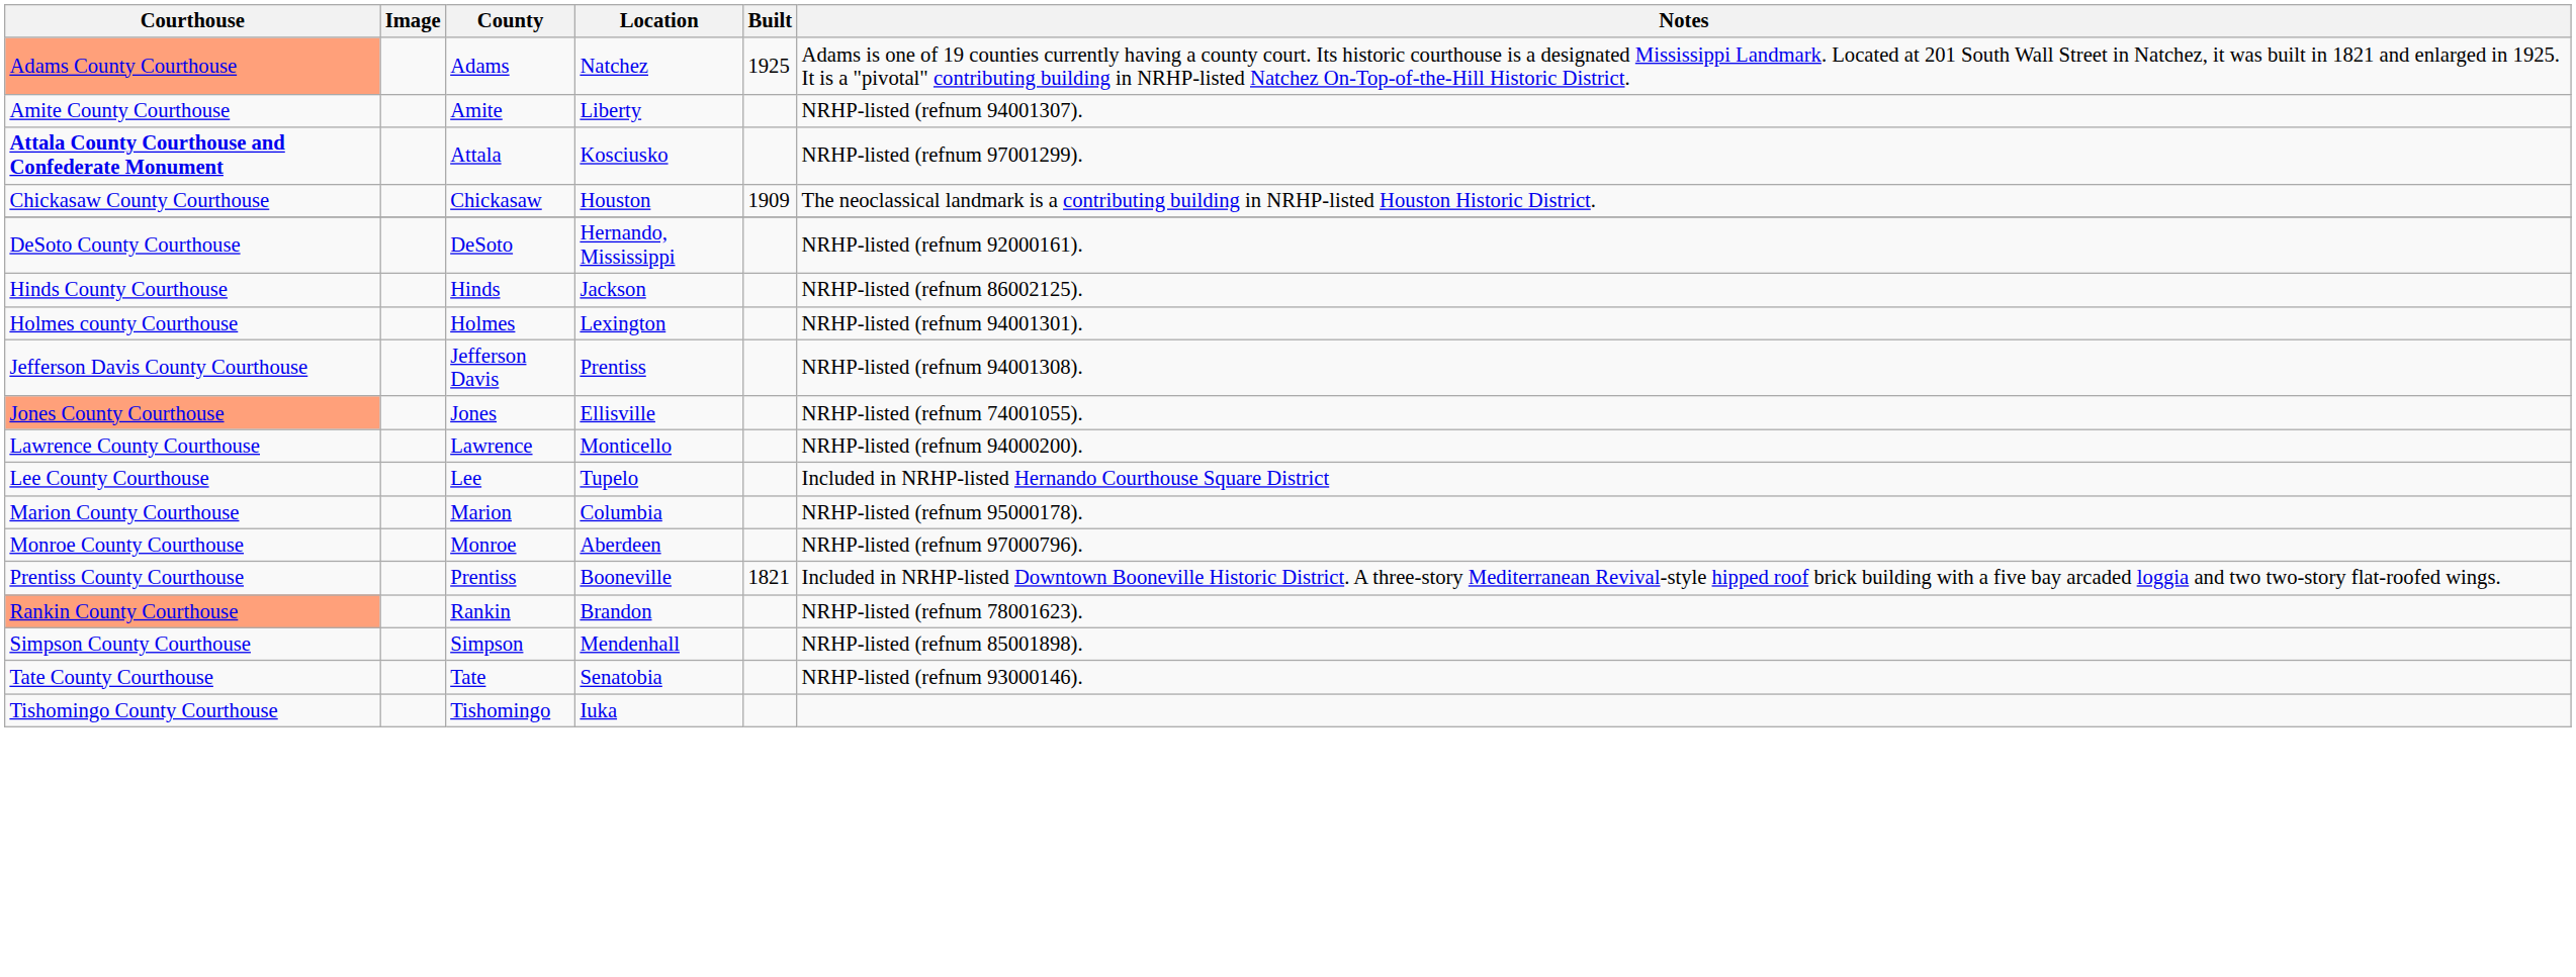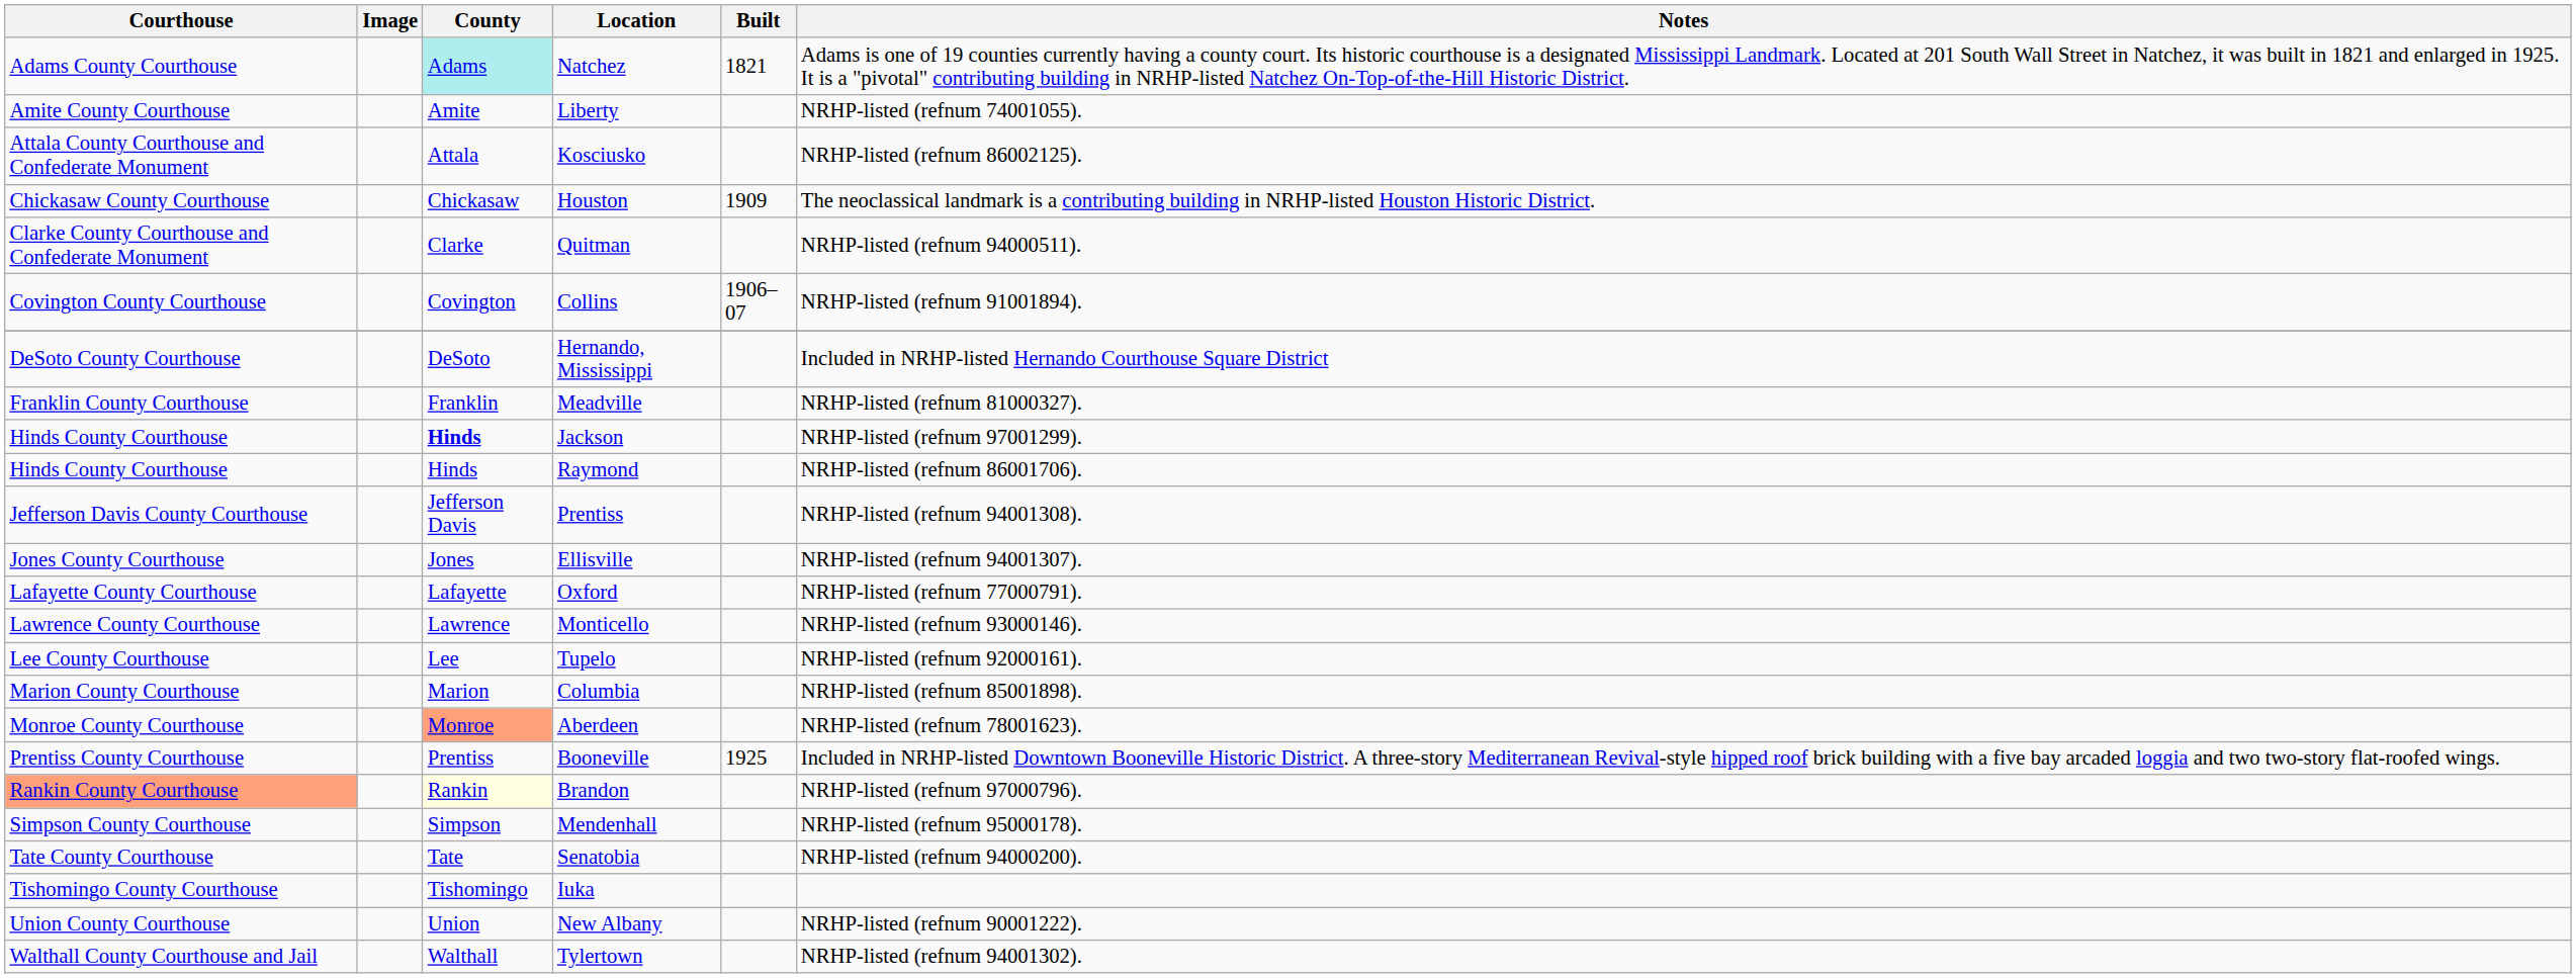Natchez | Courthouse: lightsalmon background -> no background
Natchez | County: no background -> paleturquoise background
Natchez | Built: 1925 -> 1821
Liberty | Notes: NRHP-listed (refnum 94001307). -> NRHP-listed (refnum 74001055).
Kosciusko | Courthouse: bold -> normal
Kosciusko | Notes: NRHP-listed (refnum 97001299). -> NRHP-listed (refnum 86002125).
+ row: Clarke County Courthouse and Confederate Monument | Clarke | Quitman | NRHP-listed (refnum 94000511).
+ row: Covington County Courthouse | Covington | Collins | 1906–07 | NRHP-listed (refnum 91001894).
Hernando, Mississippi | Notes: NRHP-listed (refnum 92000161). -> Included in NRHP-listed Hernando Courthouse Square District
+ row: Franklin County Courthouse | Franklin | Meadville | NRHP-listed (refnum 81000327).
Jackson | County: normal -> bold
Jackson | Notes: NRHP-listed (refnum 86002125). -> NRHP-listed (refnum 97001299).
+ row: Hinds County Courthouse | Hinds | Raymond | NRHP-listed (refnum 86001706).
- row: Holmes county Courthouse | Holmes | Lexington | NRHP-listed (refnum 94001301).
Ellisville | Courthouse: lightsalmon background -> no background
Ellisville | Notes: NRHP-listed (refnum 74001055). -> NRHP-listed (refnum 94001307).
+ row: Lafayette County Courthouse | Lafayette | Oxford | NRHP-listed (refnum 77000791).
Monticello | Notes: NRHP-listed (refnum 94000200). -> NRHP-listed (refnum 93000146).
Tupelo | Notes: Included in NRHP-listed Hernando Courthouse Square District -> NRHP-listed (refnum 92000161).
Columbia | Notes: NRHP-listed (refnum 95000178). -> NRHP-listed (refnum 85001898).
Aberdeen | County: no background -> lightsalmon background
Aberdeen | Notes: NRHP-listed (refnum 97000796). -> NRHP-listed (refnum 78001623).
Booneville | Built: 1821 -> 1925
Brandon | County: no background -> lightyellow background
Brandon | Notes: NRHP-listed (refnum 78001623). -> NRHP-listed (refnum 97000796).
Mendenhall | Notes: NRHP-listed (refnum 85001898). -> NRHP-listed (refnum 95000178).
Senatobia | Notes: NRHP-listed (refnum 93000146). -> NRHP-listed (refnum 94000200).
+ row: Union County Courthouse | Union | New Albany | NRHP-listed (refnum 90001222).
+ row: Walthall County Courthouse and Jail | Walthall | Tylertown | NRHP-listed (refnum 94001302).
